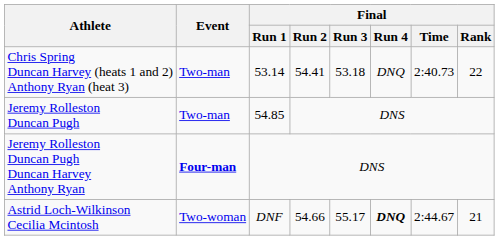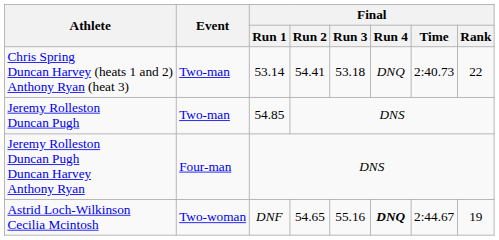Jeremy Rolleston Duncan Pugh Duncan Harvey Anthony Ryan | Event: bold -> normal
Astrid Loch-Wilkinson Cecilia Mcintosh | Final / Run 2: 54.66 -> 54.65
Astrid Loch-Wilkinson Cecilia Mcintosh | Final / Run 3: 55.17 -> 55.16
Astrid Loch-Wilkinson Cecilia Mcintosh | Final / Rank: 21 -> 19
